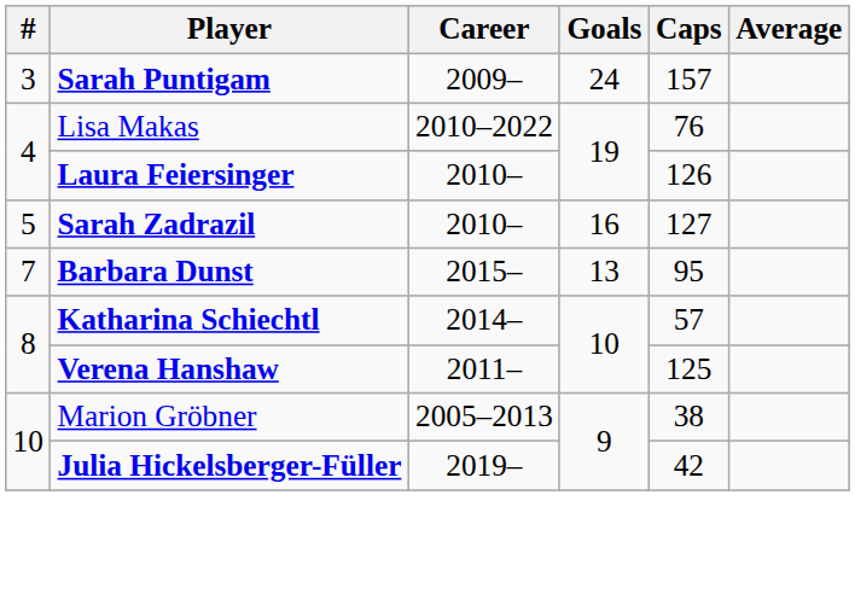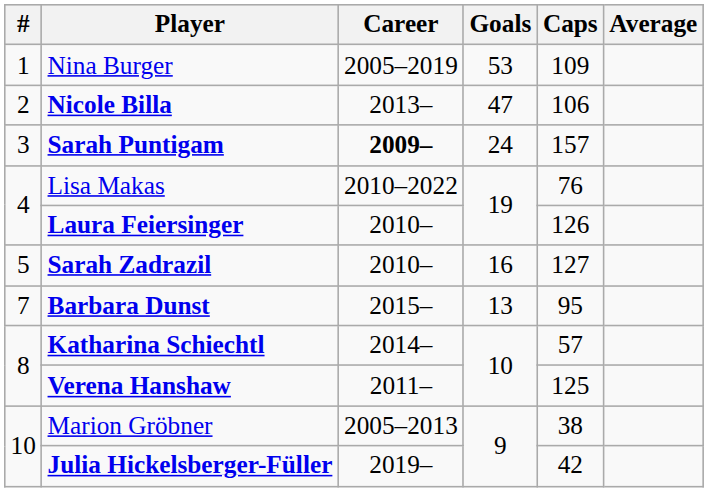+ row: 1 | Nina Burger | 2005–2019 | 53 | 109
+ row: 2 | Nicole Billa | 2013– | 47 | 106
Sarah Puntigam | Career: normal -> bold
